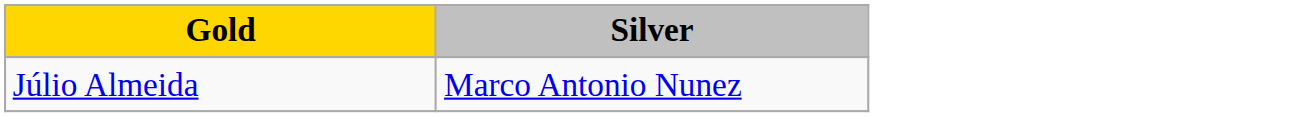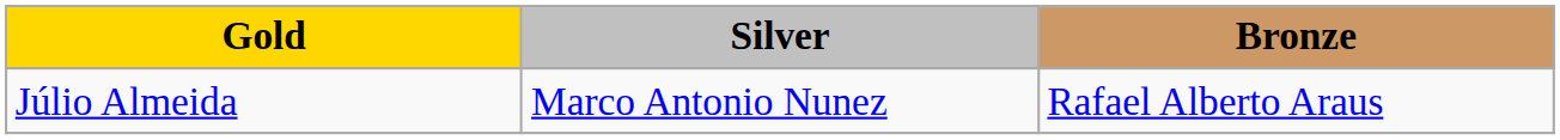+ column: Bronze | Rafael Alberto Araus
